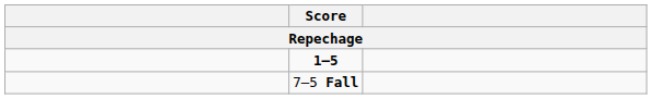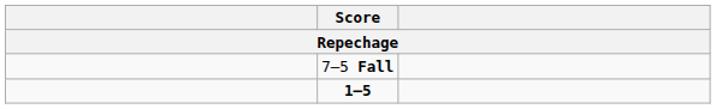rows swapped: 7–5 Fall <-> 1–5
